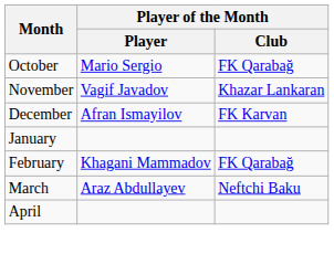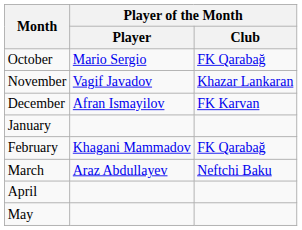+ row: May
